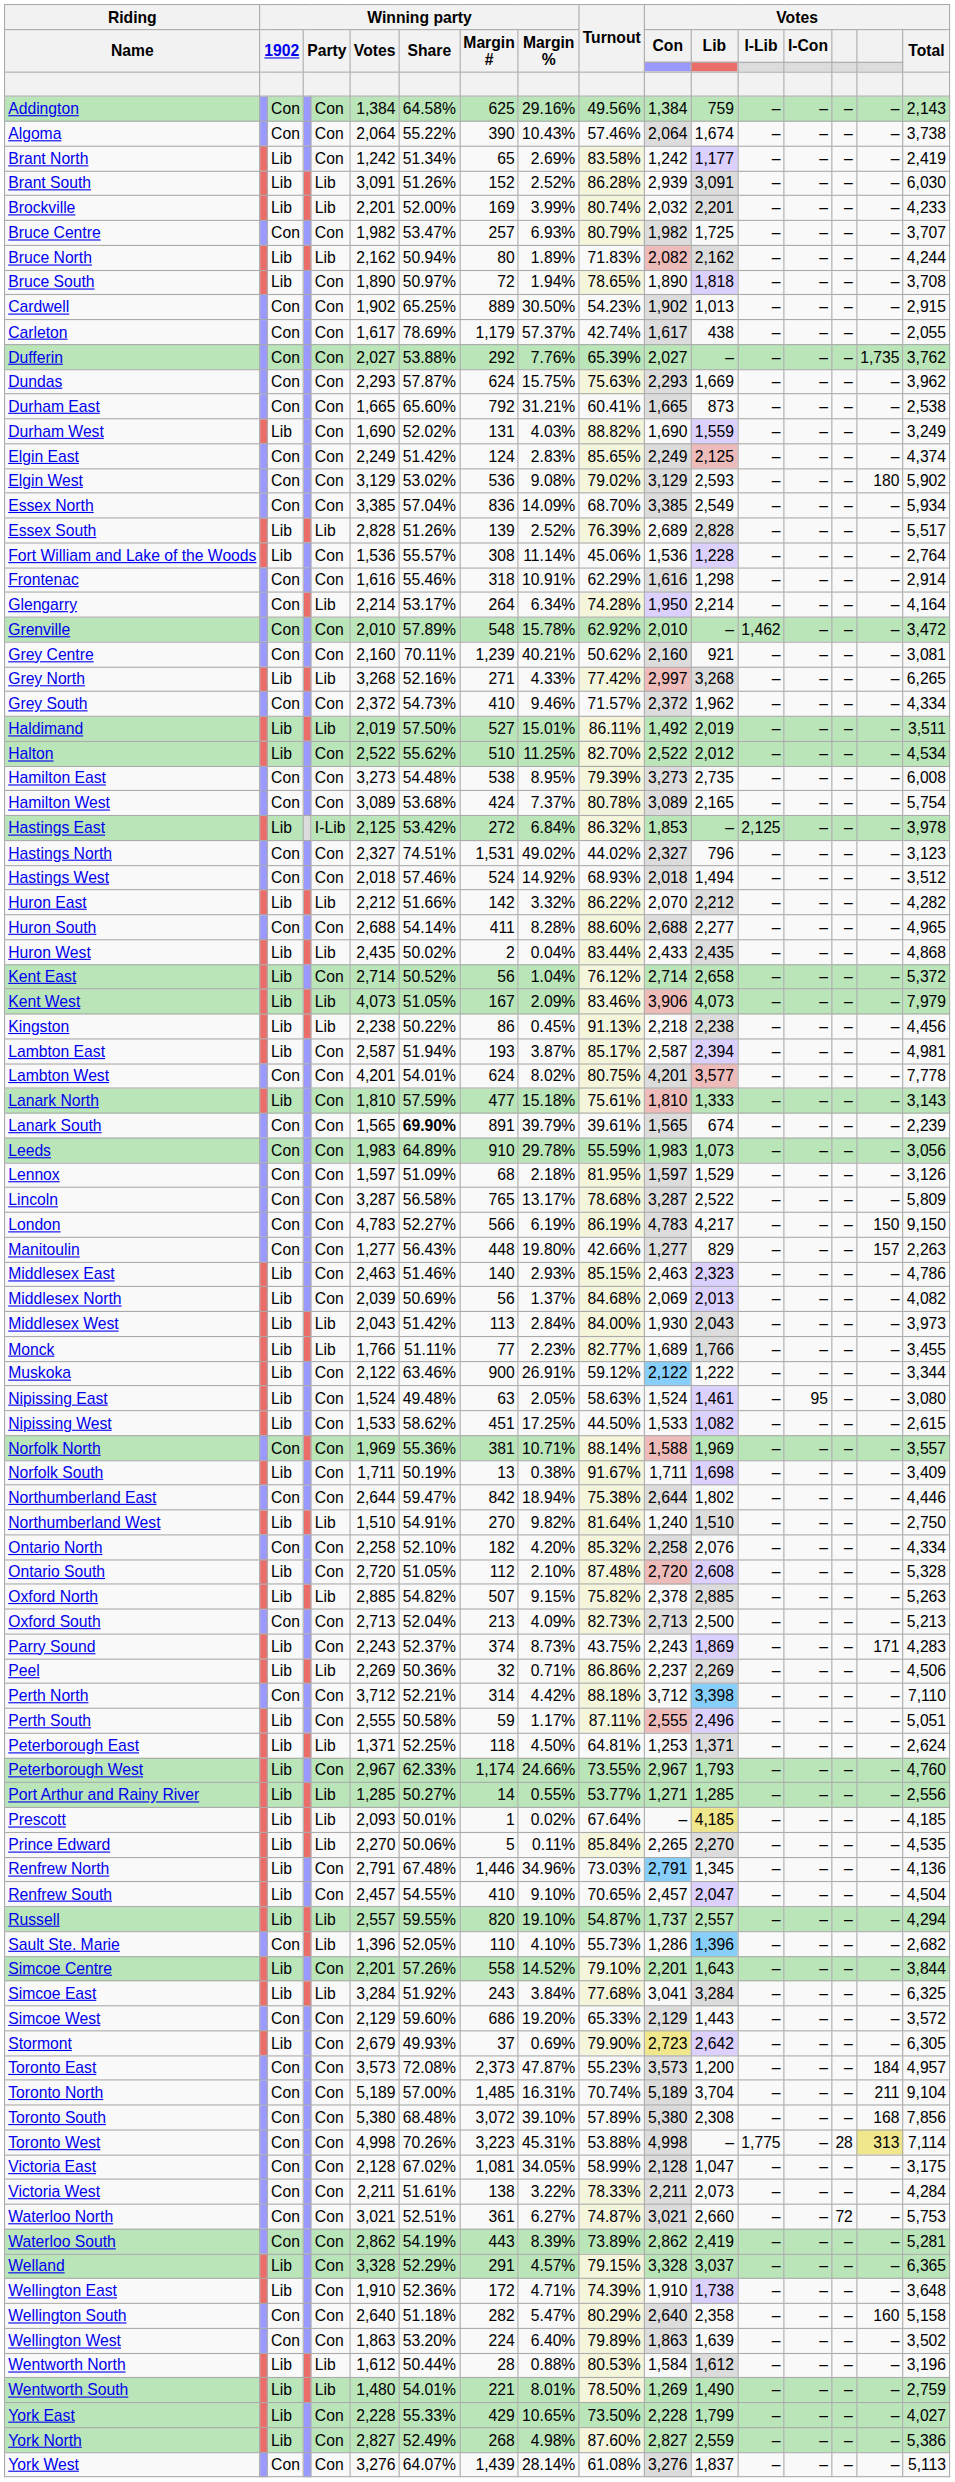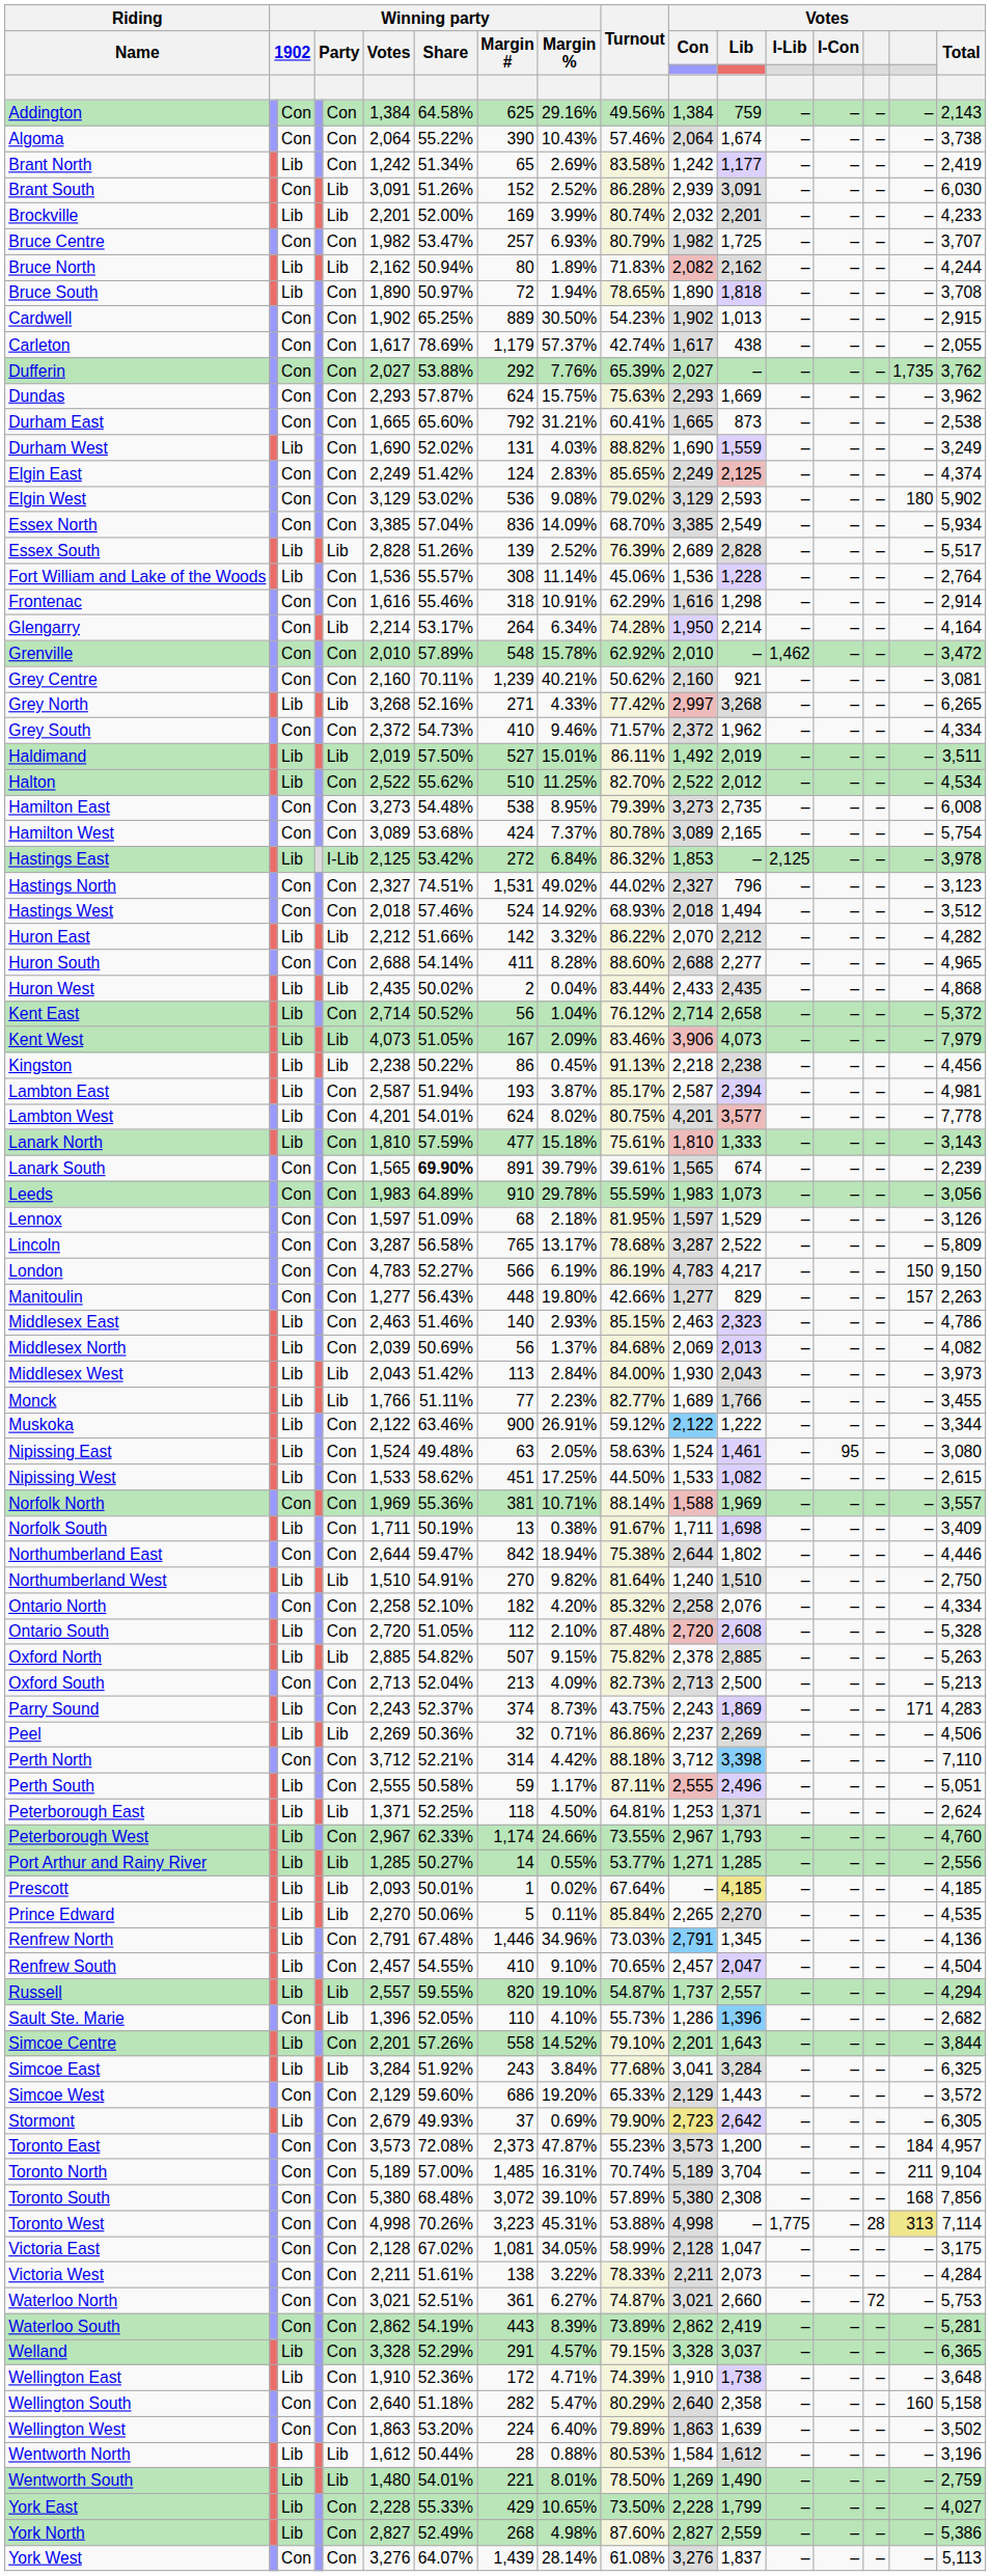Brant South | column 3: Lib -> Con
Lambton West | column 3: Con -> Lib
